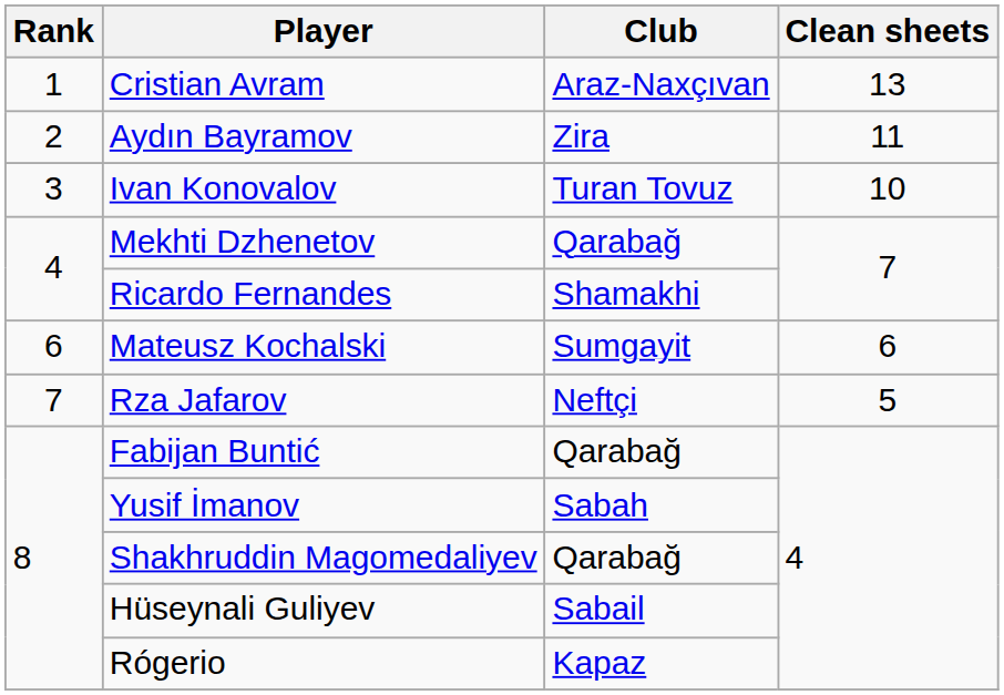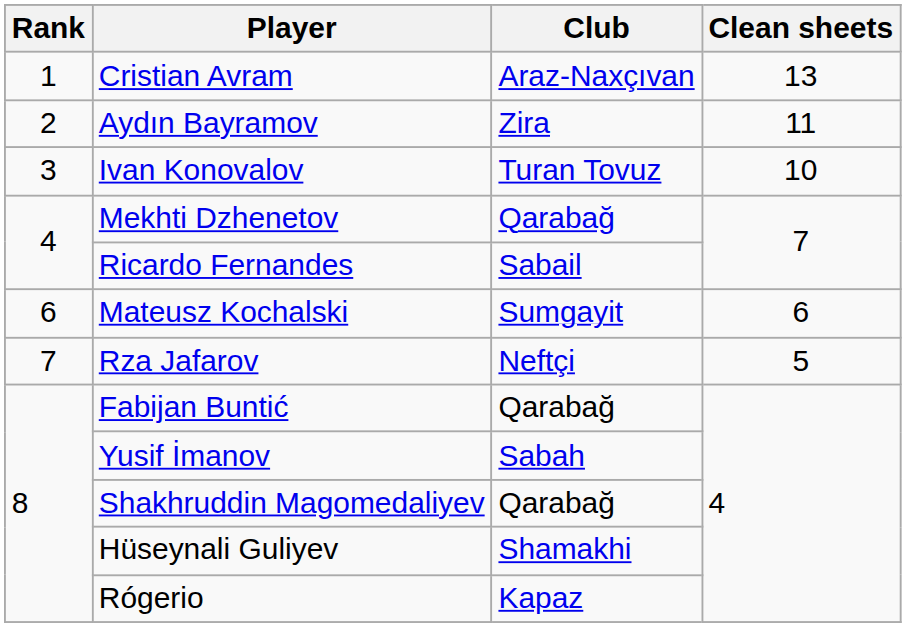Ricardo Fernandes | Club: Shamakhi -> Sabail
Hüseynali Guliyev | Club: Sabail -> Shamakhi
